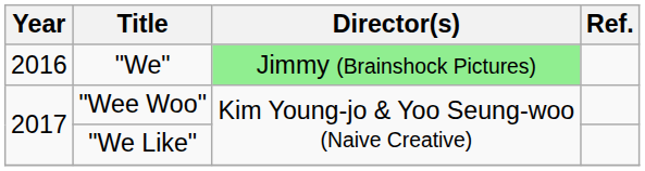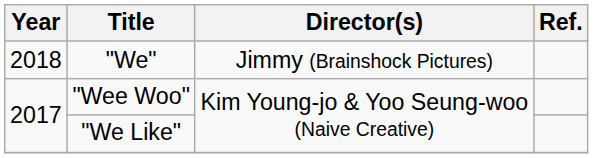"We" | Year: 2016 -> 2018
"We" | Director(s): lightgreen background -> no background
